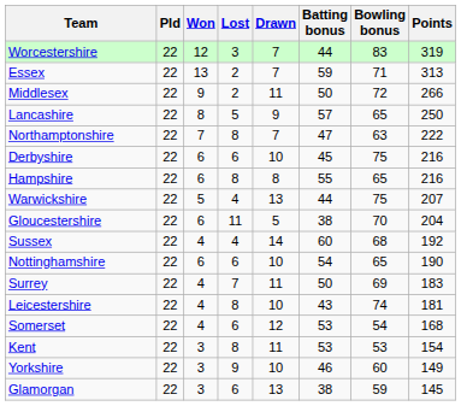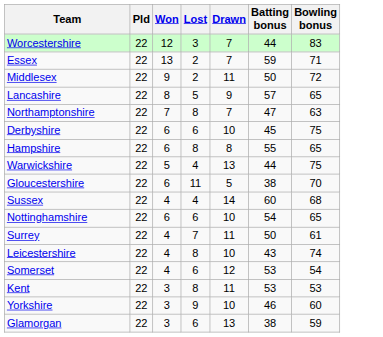- column: Points | 319 | 313 | 266 | 250 | 222 | 216 | 216 | 207 | 204 | 192 | 190 | 183 | 181 | 168 | 154 | 149 | 145
Surrey | Bowling bonus: 69 -> 61
